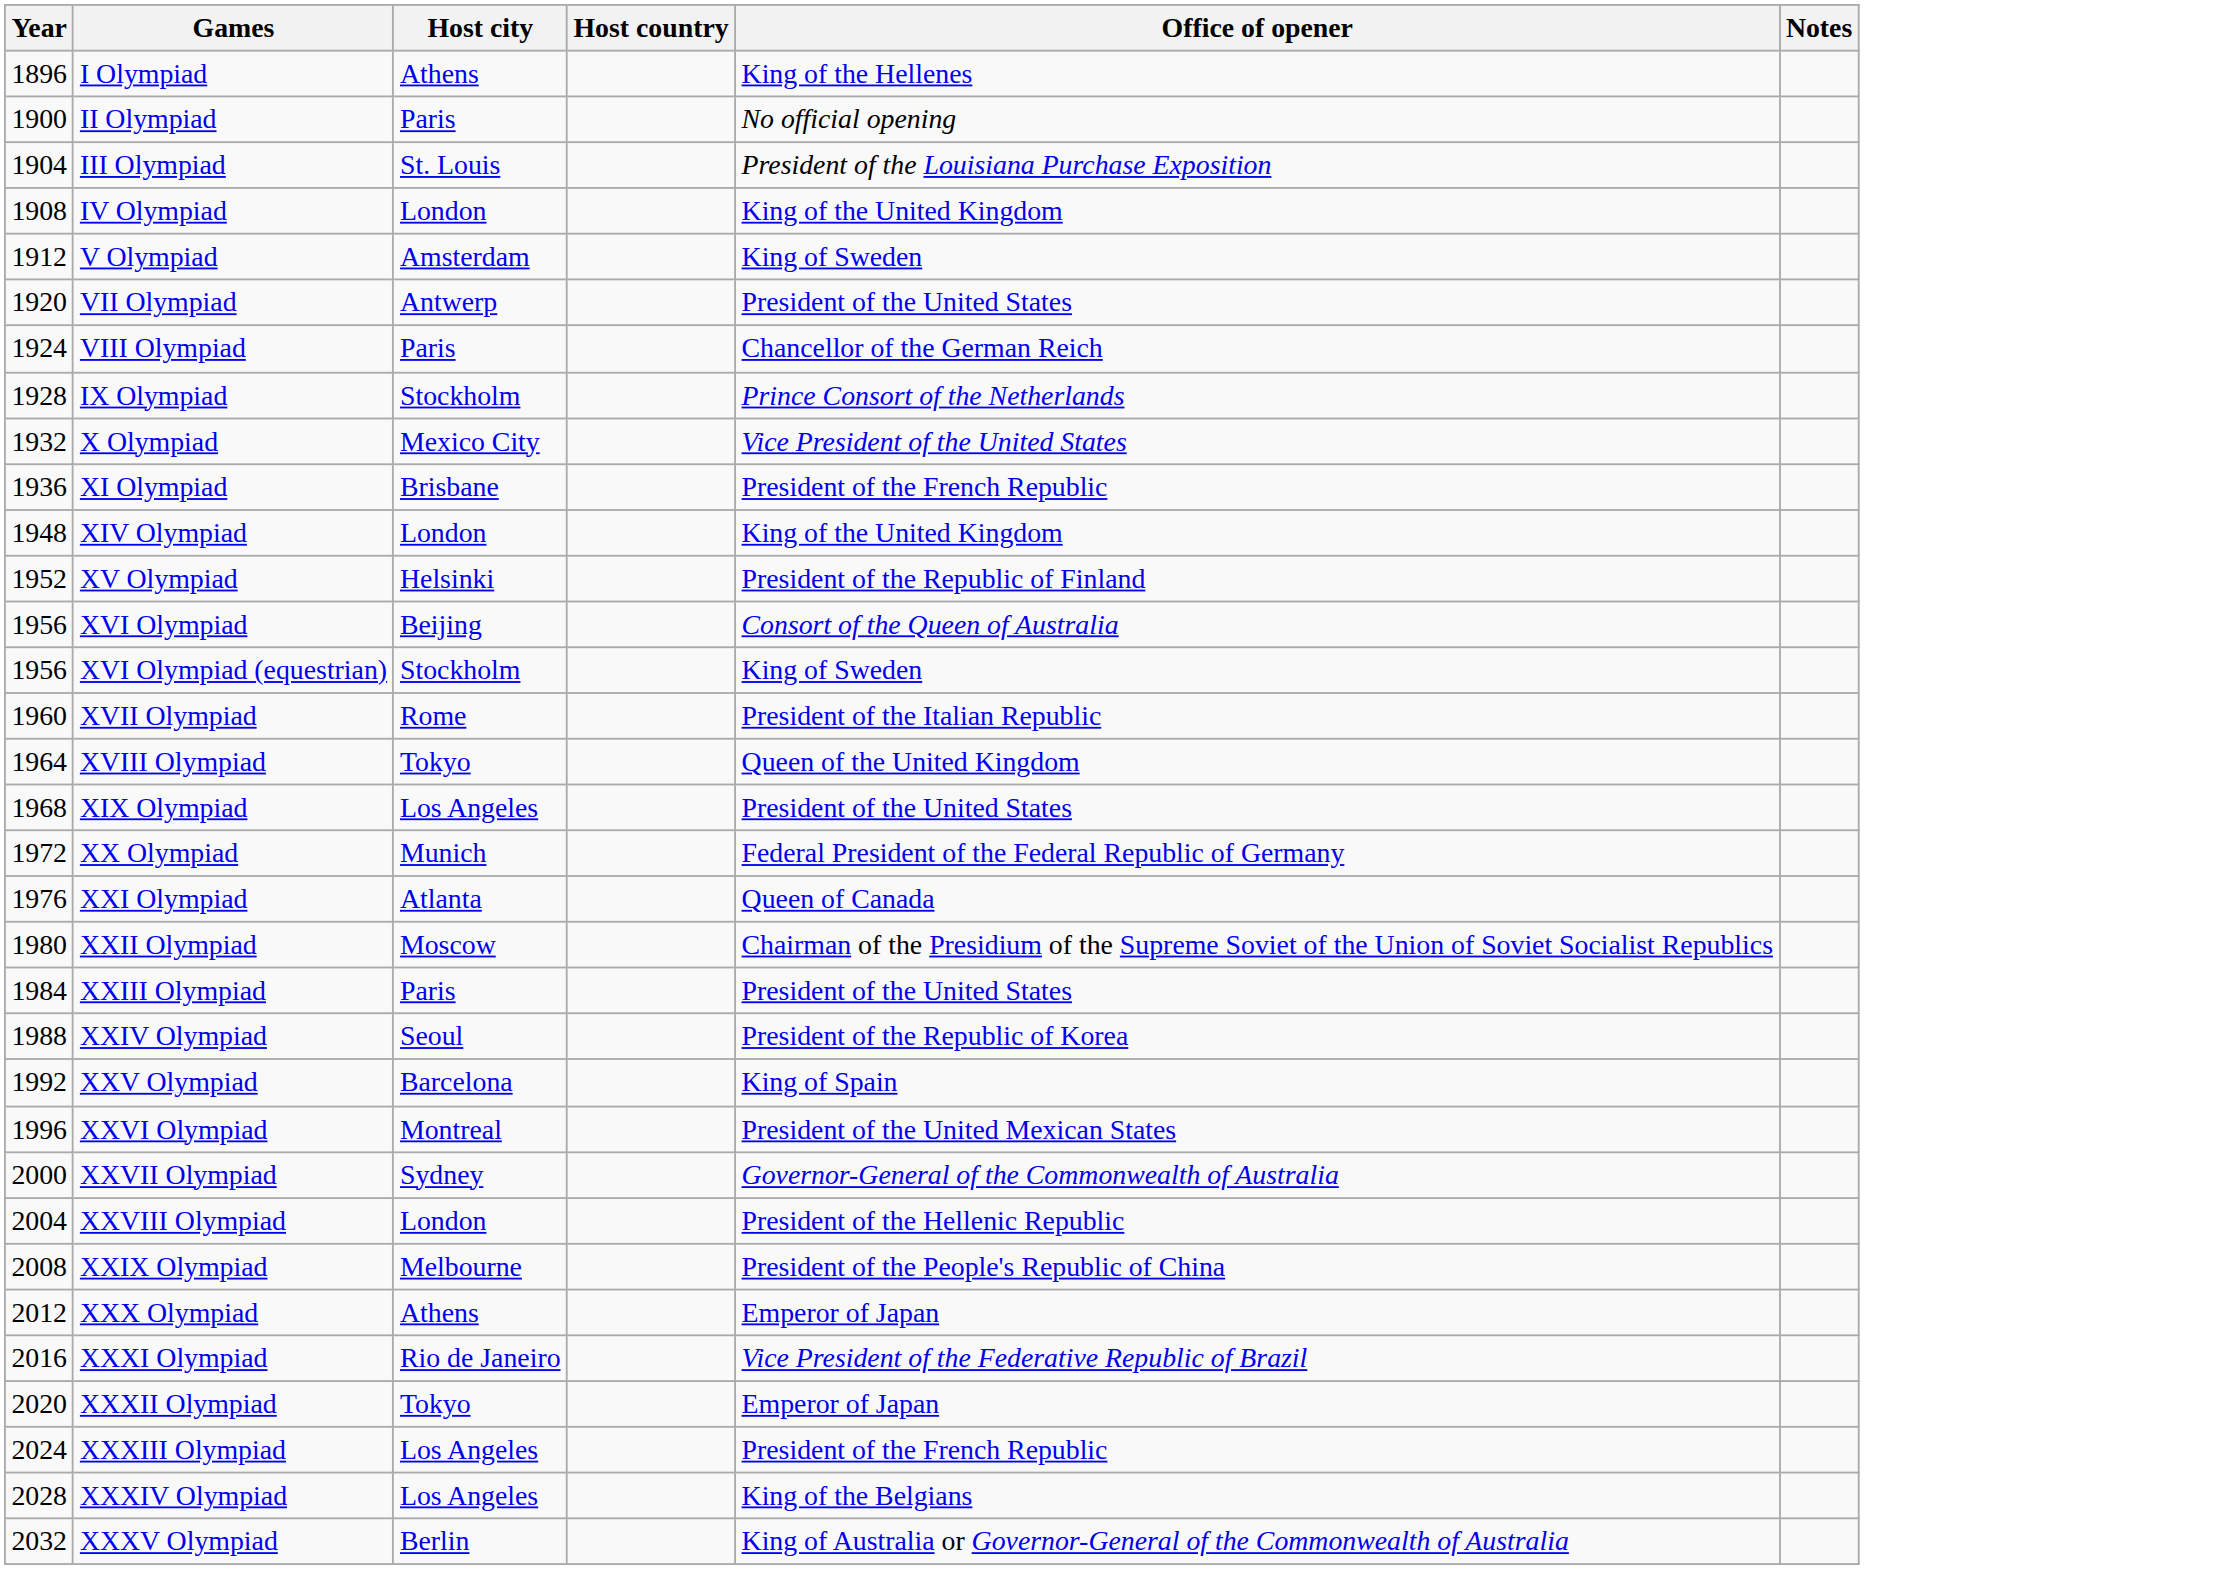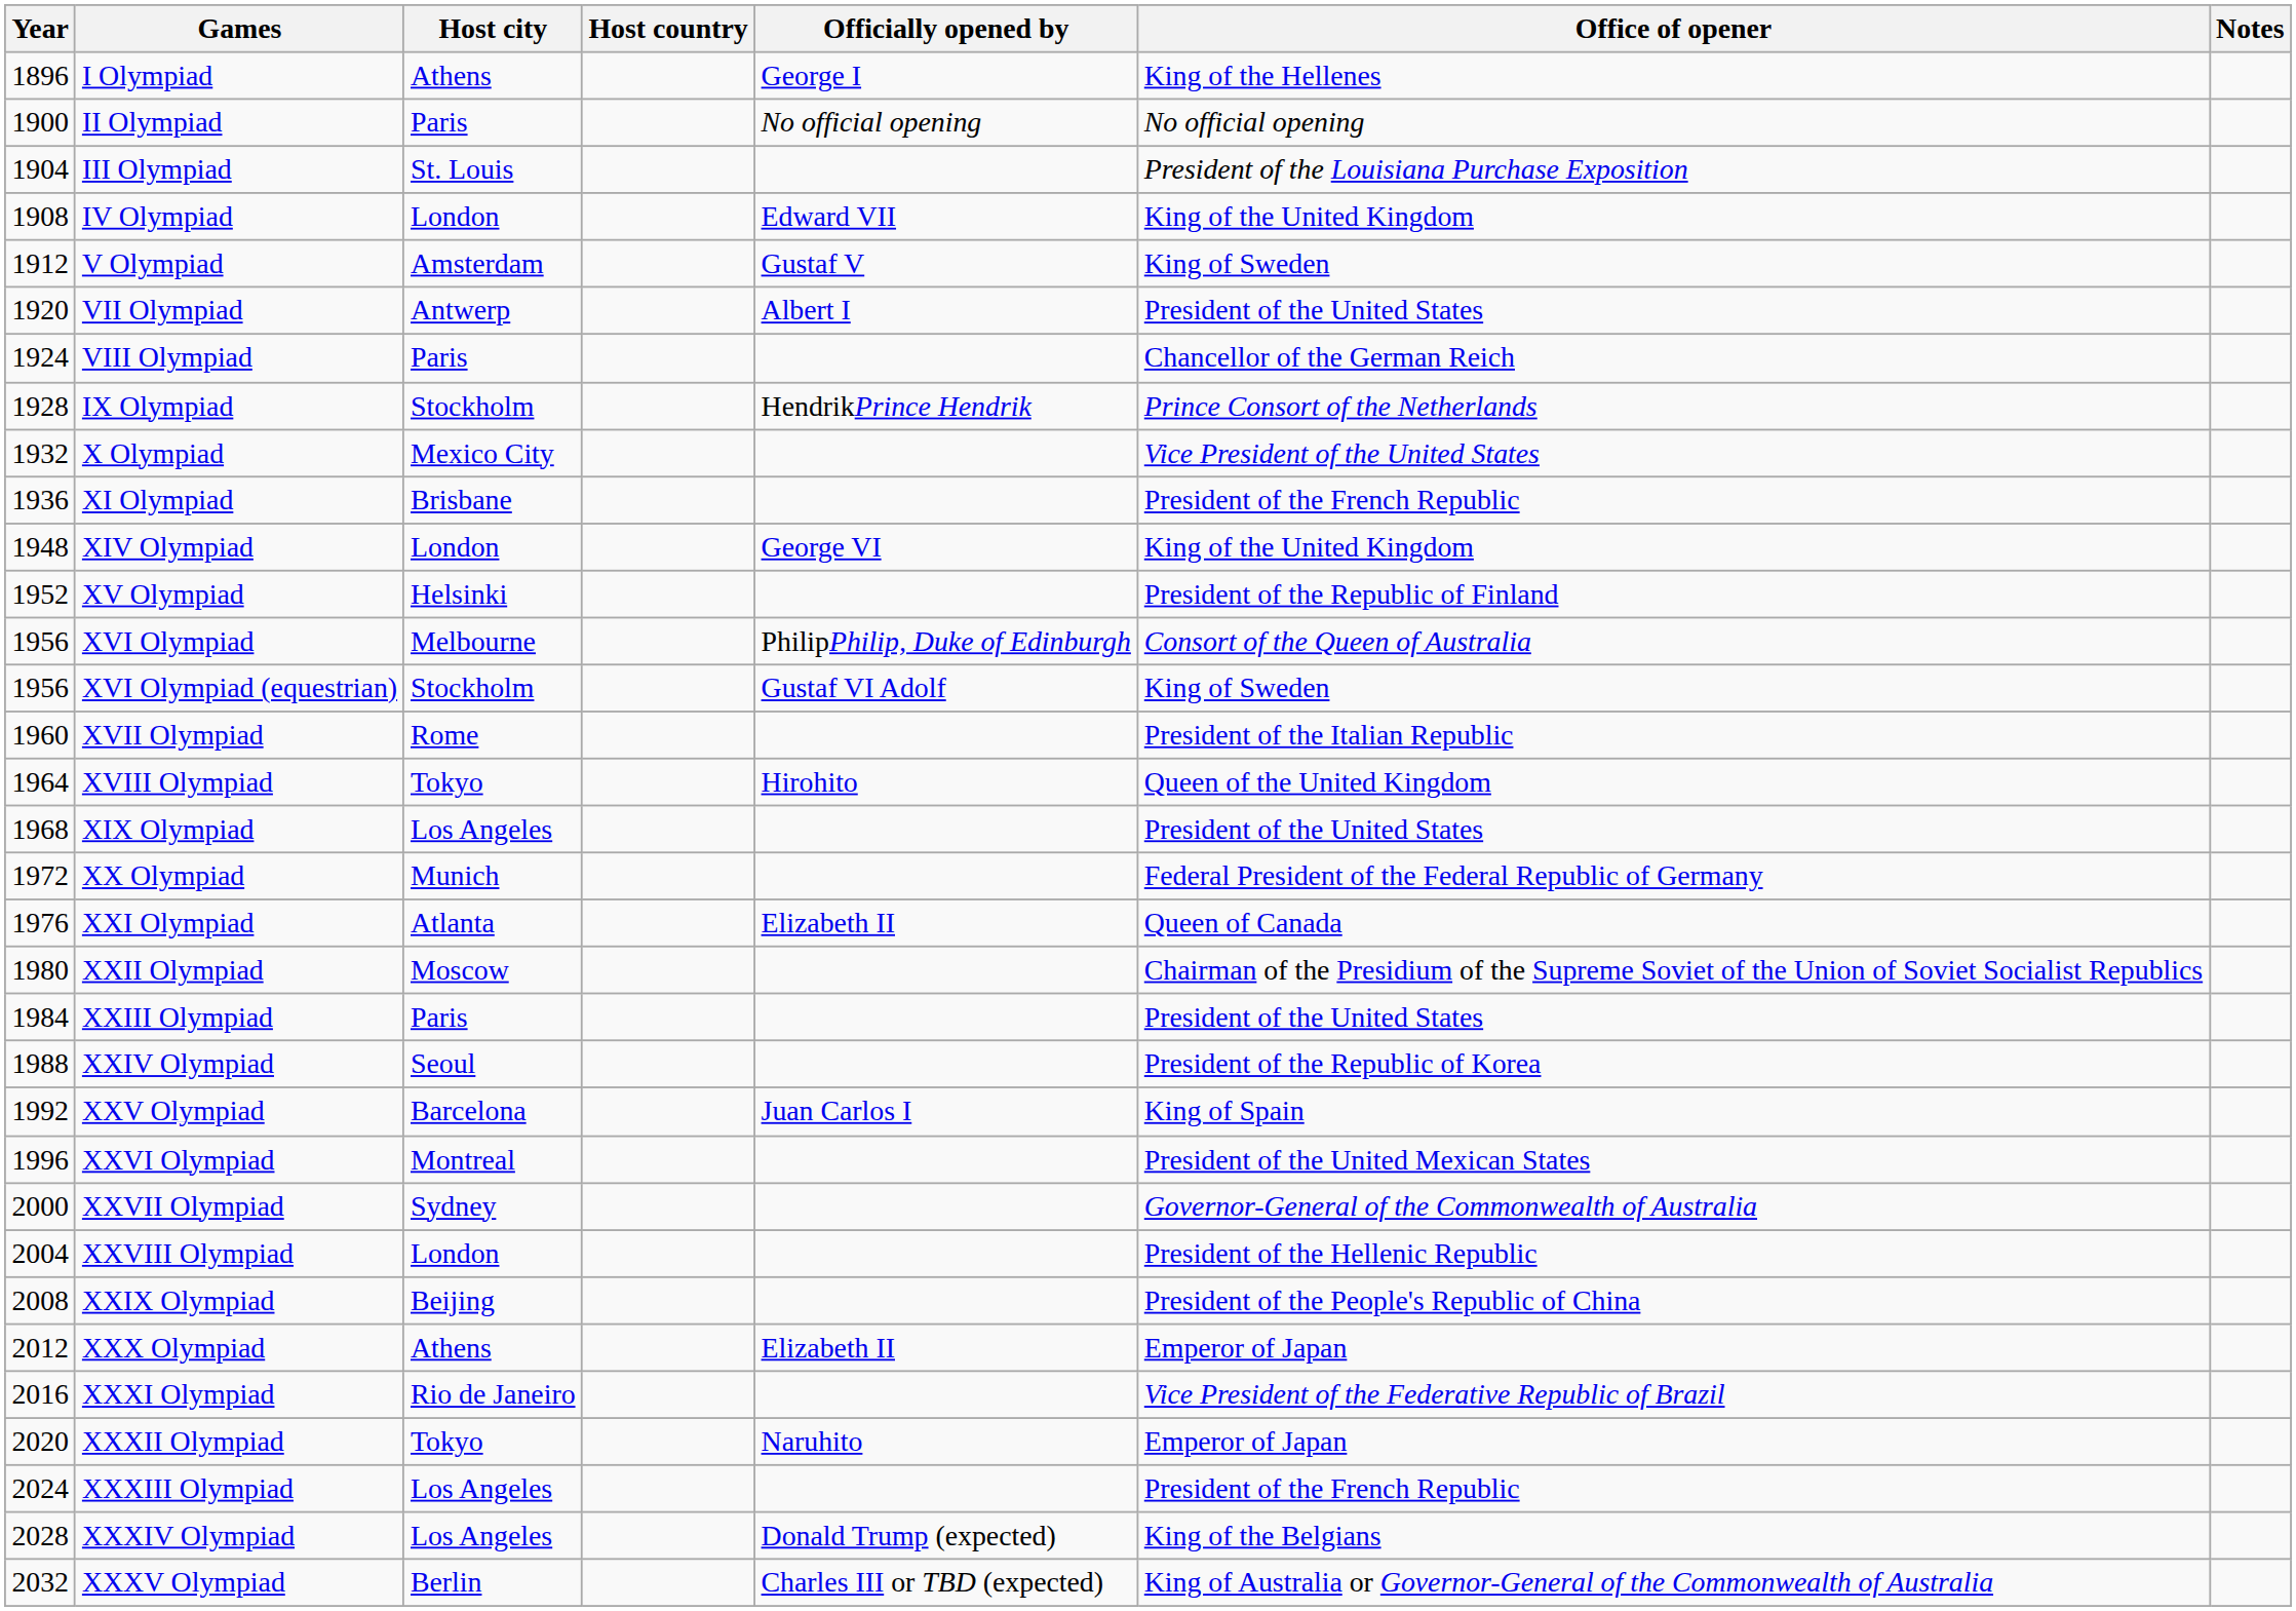+ column: Officially opened by | George I | No official opening | Edward VII | Gustaf V | Albert I | HendrikPrince Hendrik | George VI | PhilipPhilip, Duke of Edinburgh | Gustaf VI Adolf | Hirohito | Elizabeth II | Juan Carlos I | Elizabeth II | Naruhito | Donald Trump (expected) | Charles III or TBD (expected)
XVI Olympiad | Host city: Beijing -> Melbourne
XXIX Olympiad | Host city: Melbourne -> Beijing
